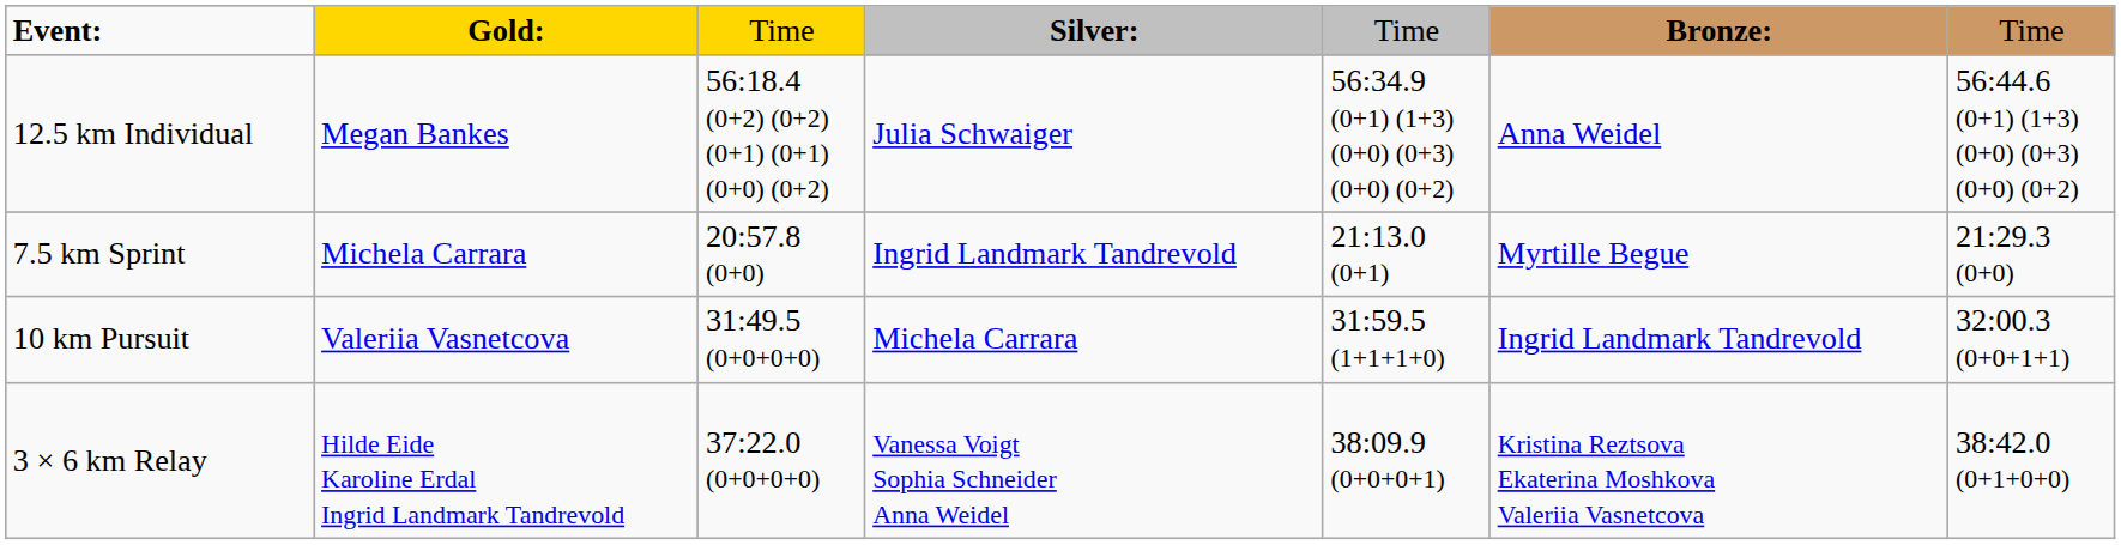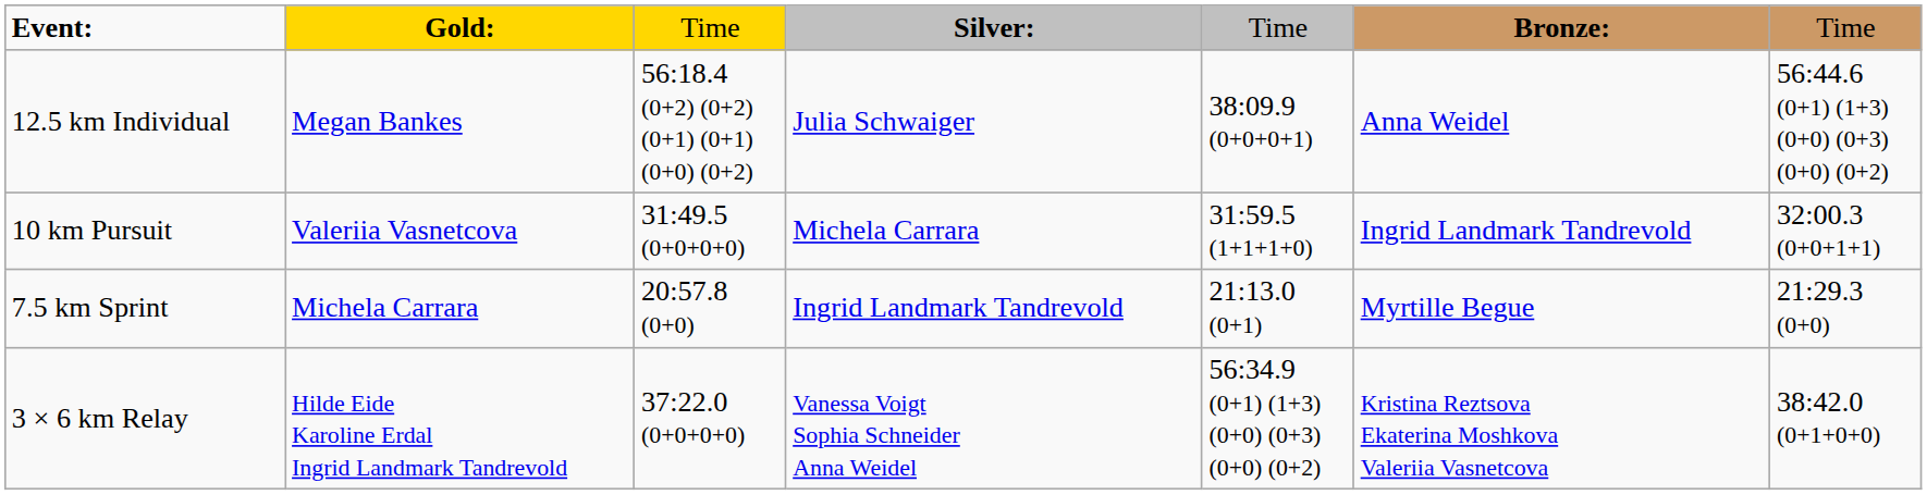12.5 km Individual | column 5: 56:34.9 (0+1) (1+3) (0+0) (0+3) (0+0) (0+2) -> 38:09.9 (0+0+0+1)
rows swapped: 7.5 km Sprint <-> 10 km Pursuit
3 × 6 km Relay | column 5: 38:09.9 (0+0+0+1) -> 56:34.9 (0+1) (1+3) (0+0) (0+3) (0+0) (0+2)
